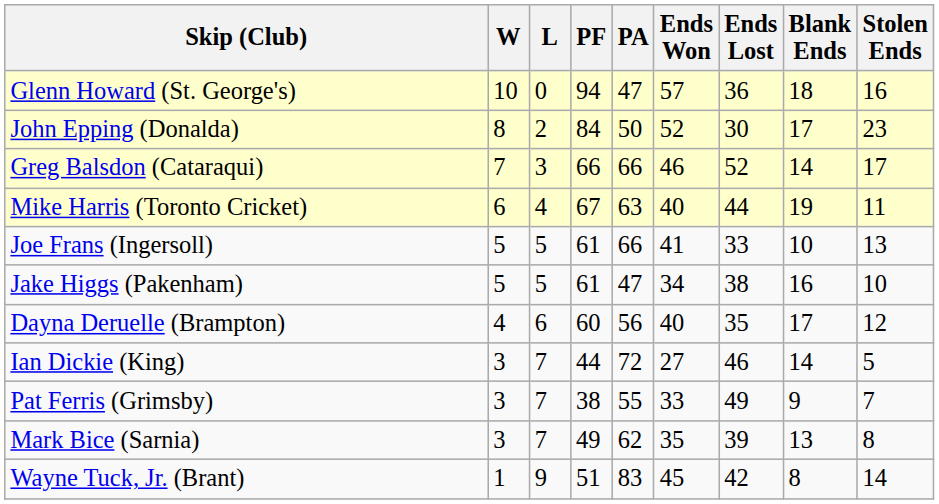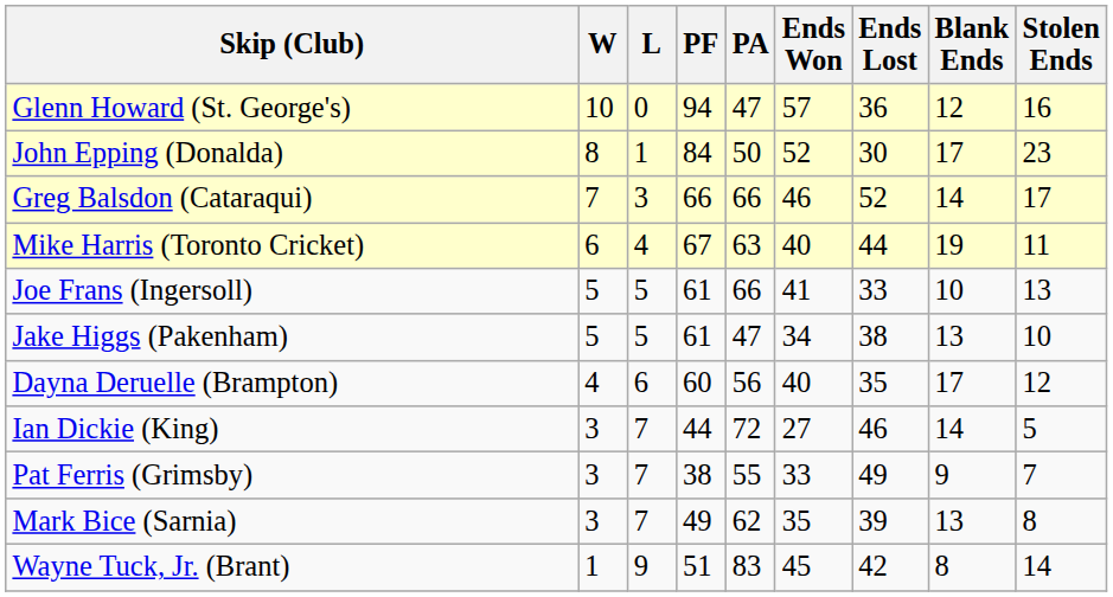Glenn Howard (St. George's) | Blank Ends: 18 -> 12
John Epping (Donalda) | L: 2 -> 1
Jake Higgs (Pakenham) | Blank Ends: 16 -> 13
